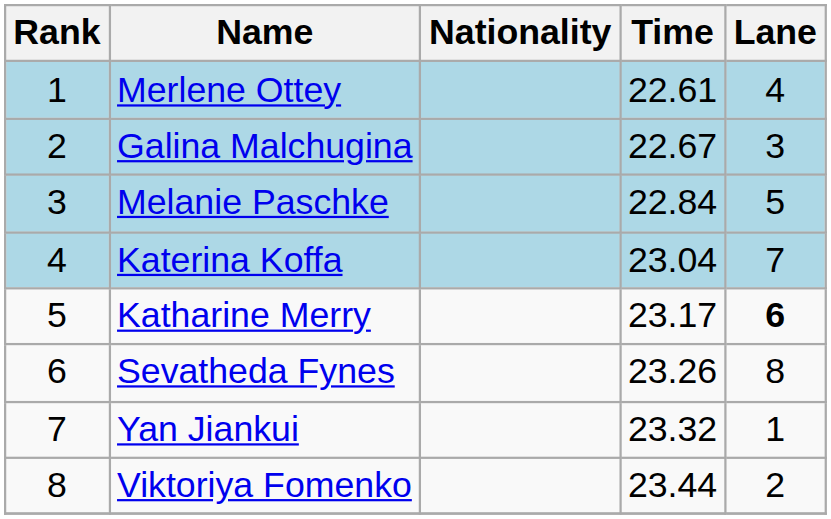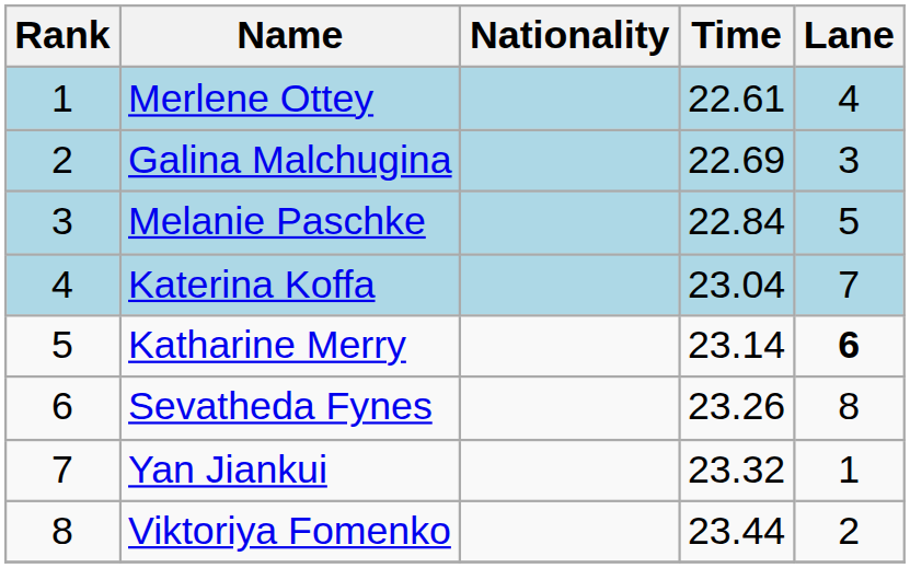Galina Malchugina | Time: 22.67 -> 22.69
Katharine Merry | Time: 23.17 -> 23.14
